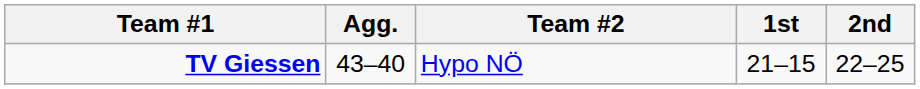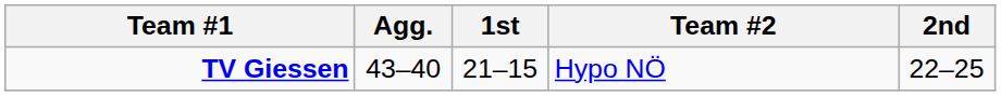columns swapped: Team #2 <-> 1st
